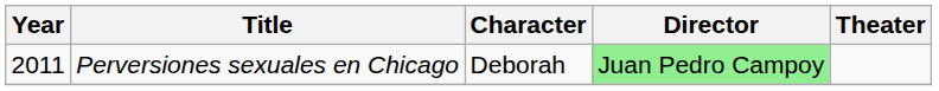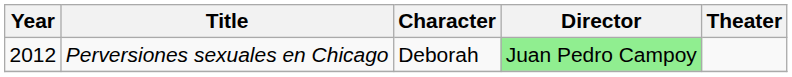Perversiones sexuales en Chicago | Year: 2011 -> 2012
